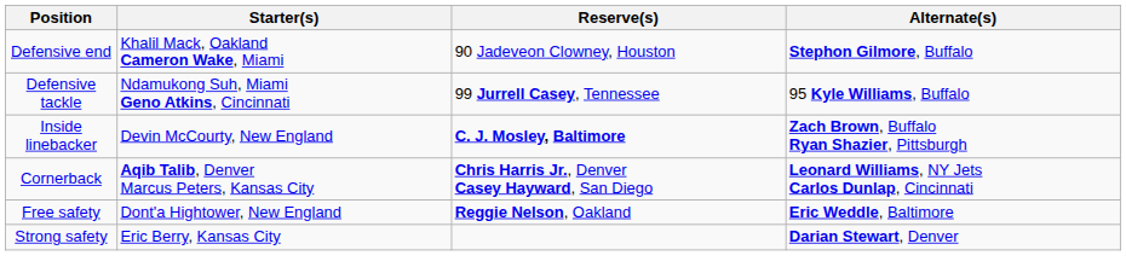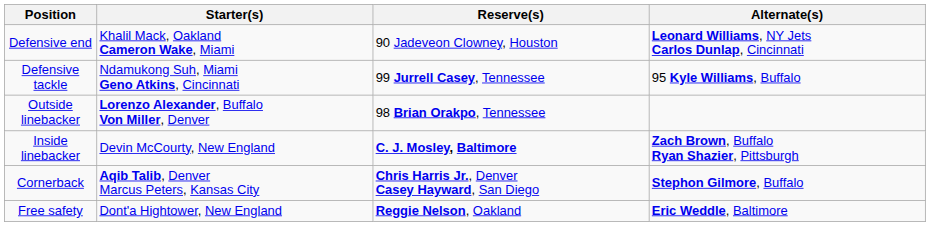Defensive end | Alternate(s): Stephon Gilmore, Buffalo -> Leonard Williams, NY Jets Carlos Dunlap, Cincinnati
+ row: Outside linebacker | Lorenzo Alexander, Buffalo Von Miller, Denver | 98 Brian Orakpo, Tennessee
Cornerback | Alternate(s): Leonard Williams, NY Jets Carlos Dunlap, Cincinnati -> Stephon Gilmore, Buffalo
- row: Strong safety | Eric Berry, Kansas City | Darian Stewart, Denver
